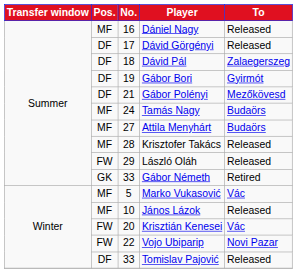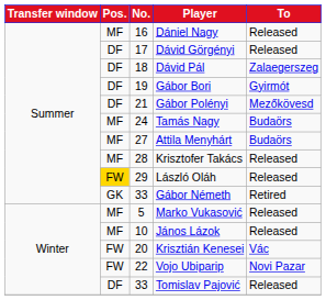László Oláh | Pos.: no background -> gold background
Marko Vukasović | To: Vác -> Released
